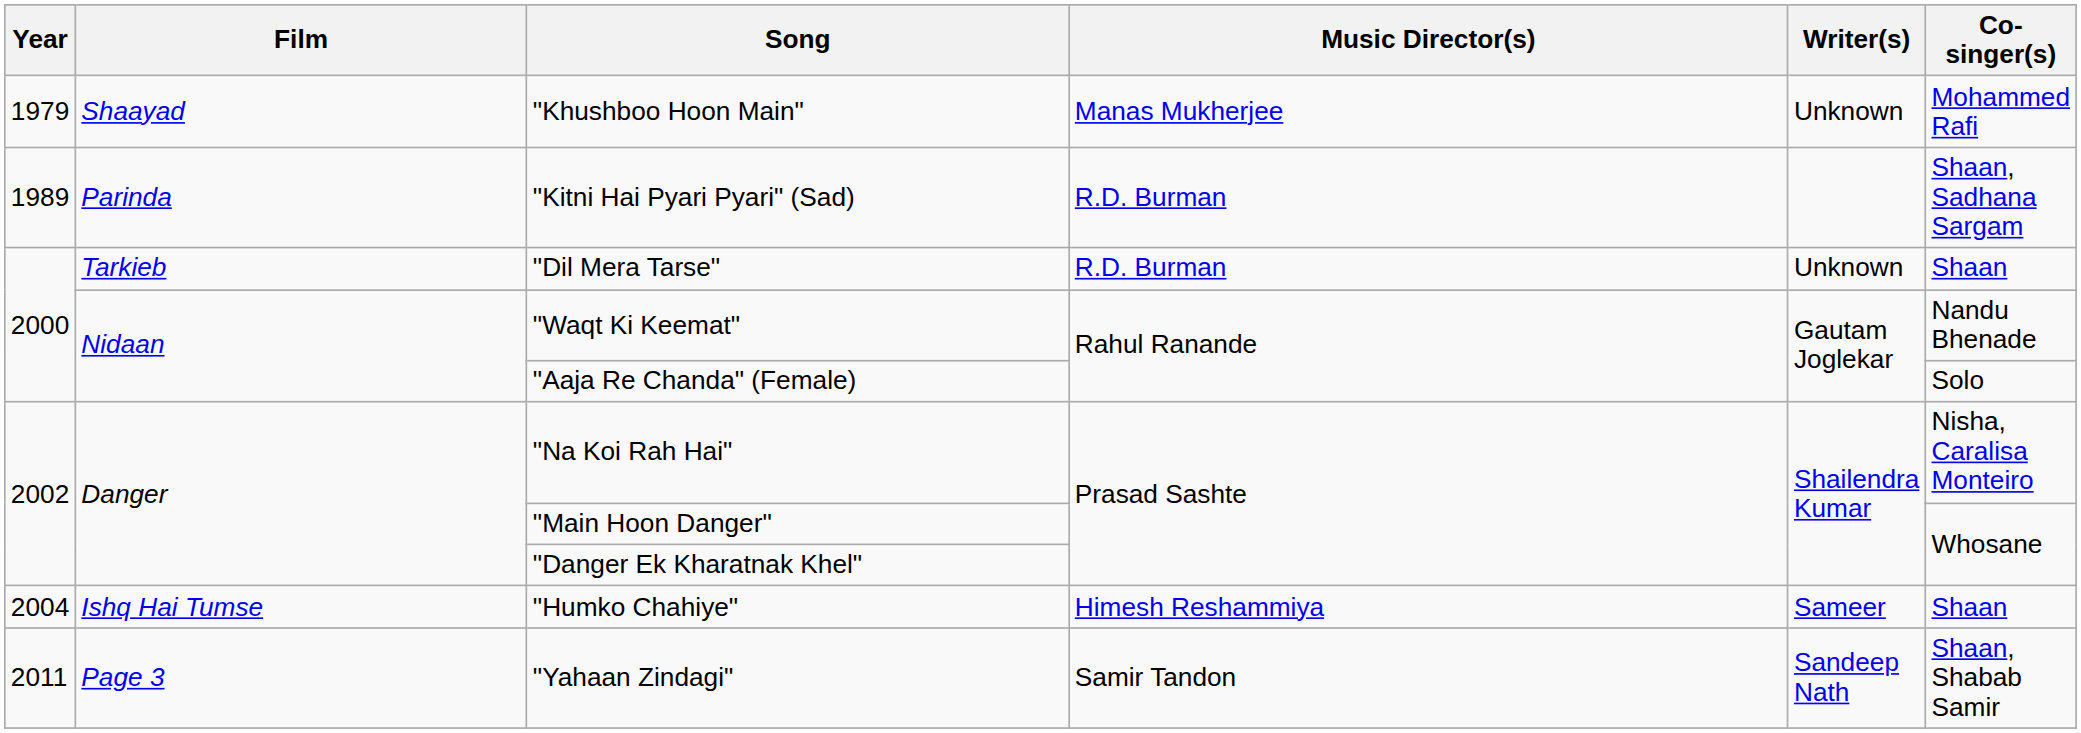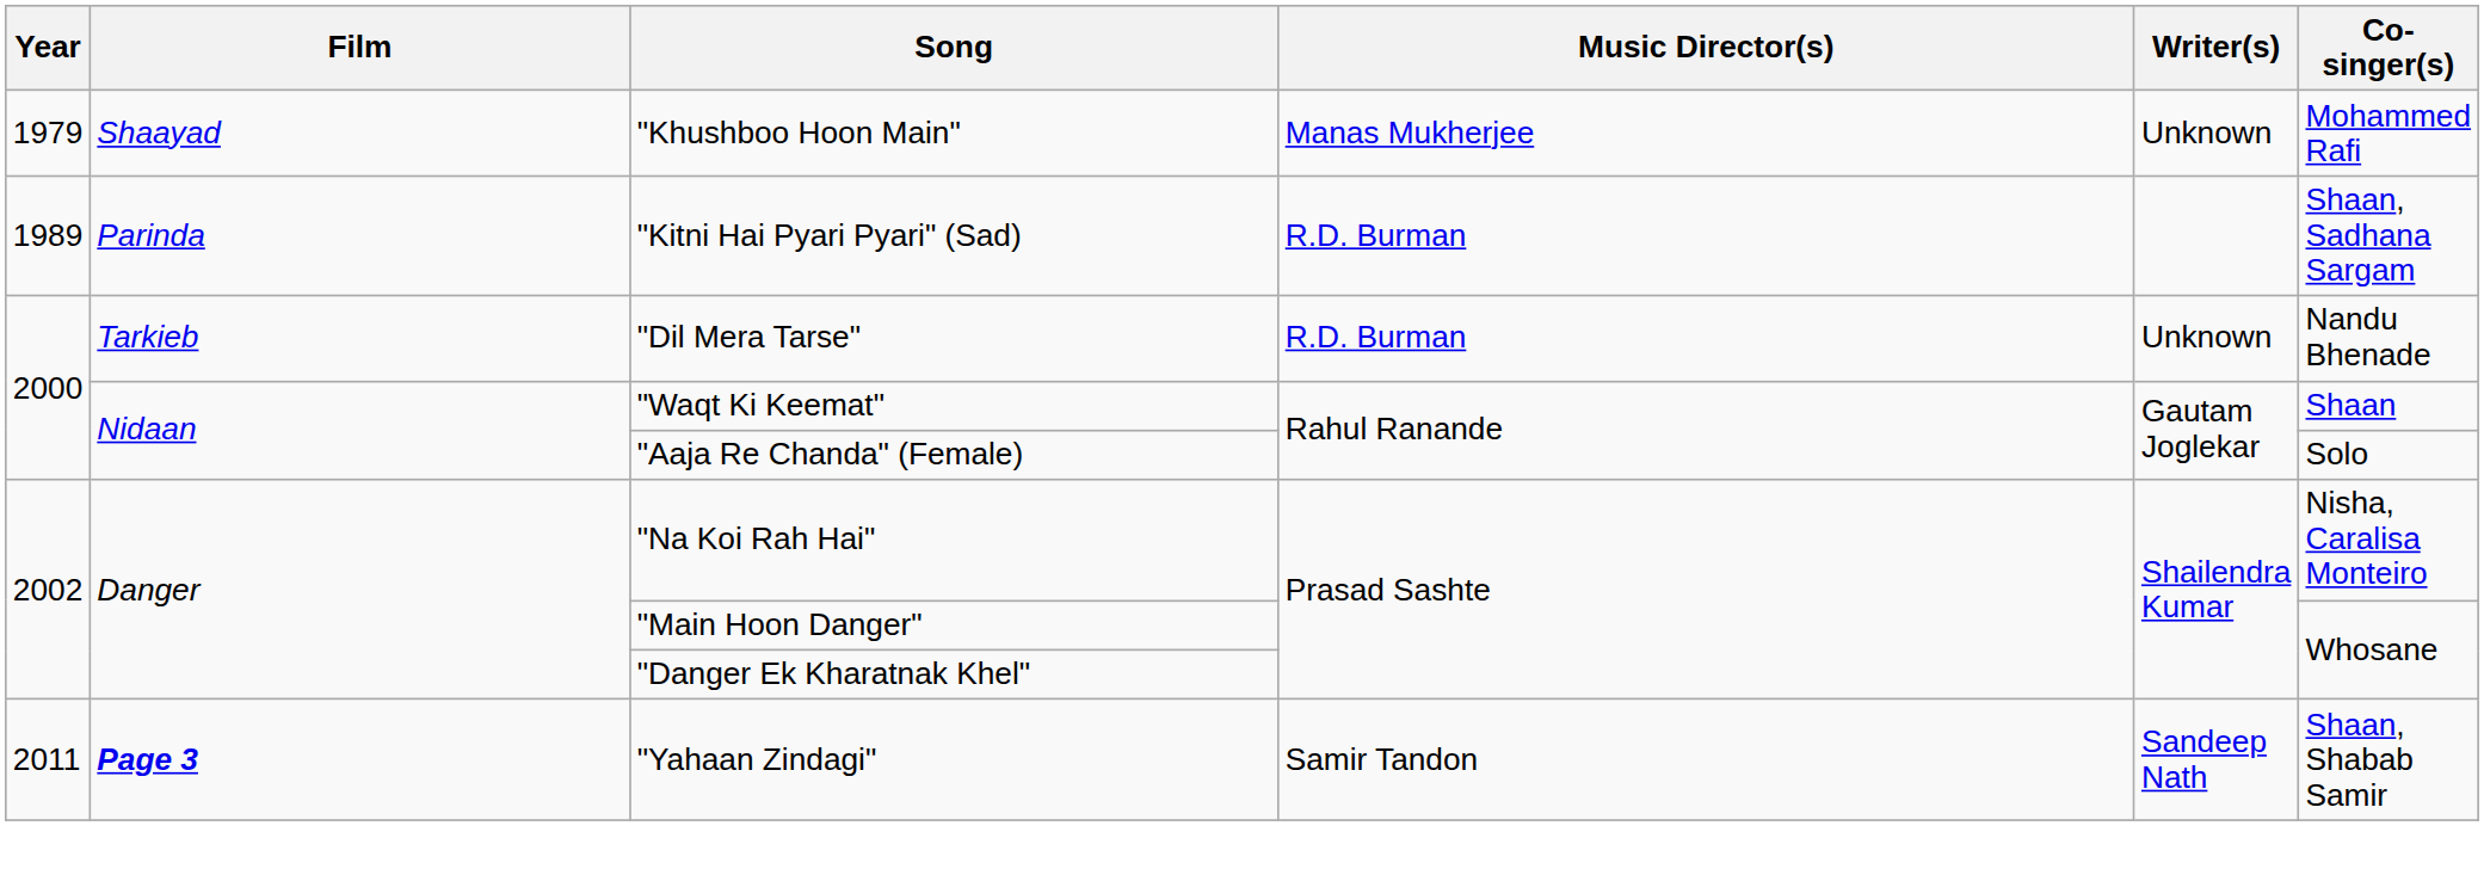"Dil Mera Tarse" | Co-singer(s): Shaan -> Nandu Bhenade
"Waqt Ki Keemat" | Co-singer(s): Nandu Bhenade -> Shaan
- row: 2004 | Ishq Hai Tumse | "Humko Chahiye" | Himesh Reshammiya | Sameer | Shaan
"Yahaan Zindagi" | Film: normal -> bold
